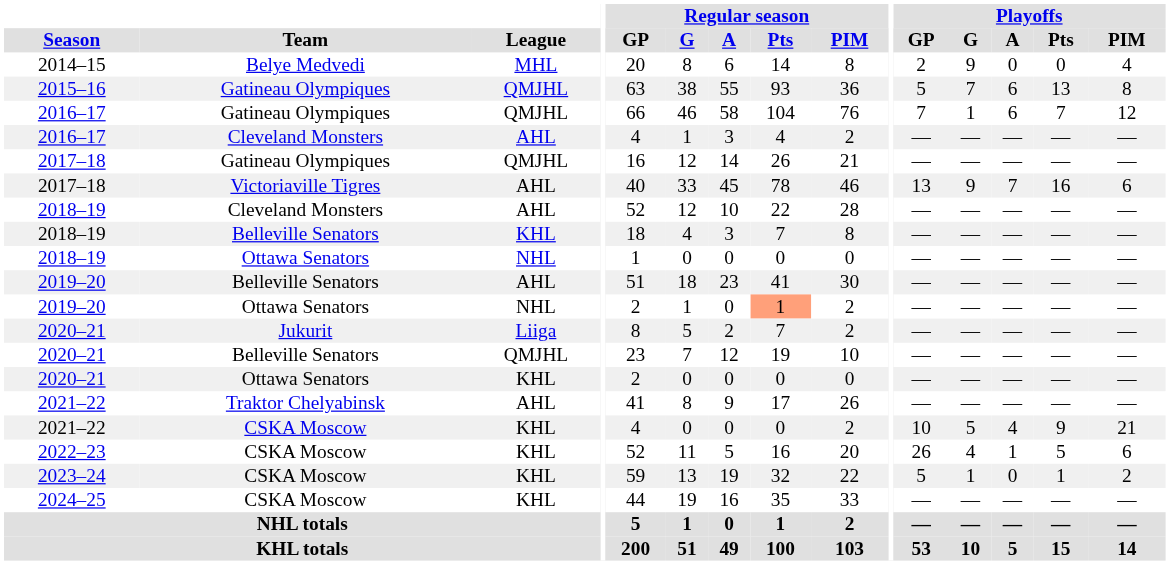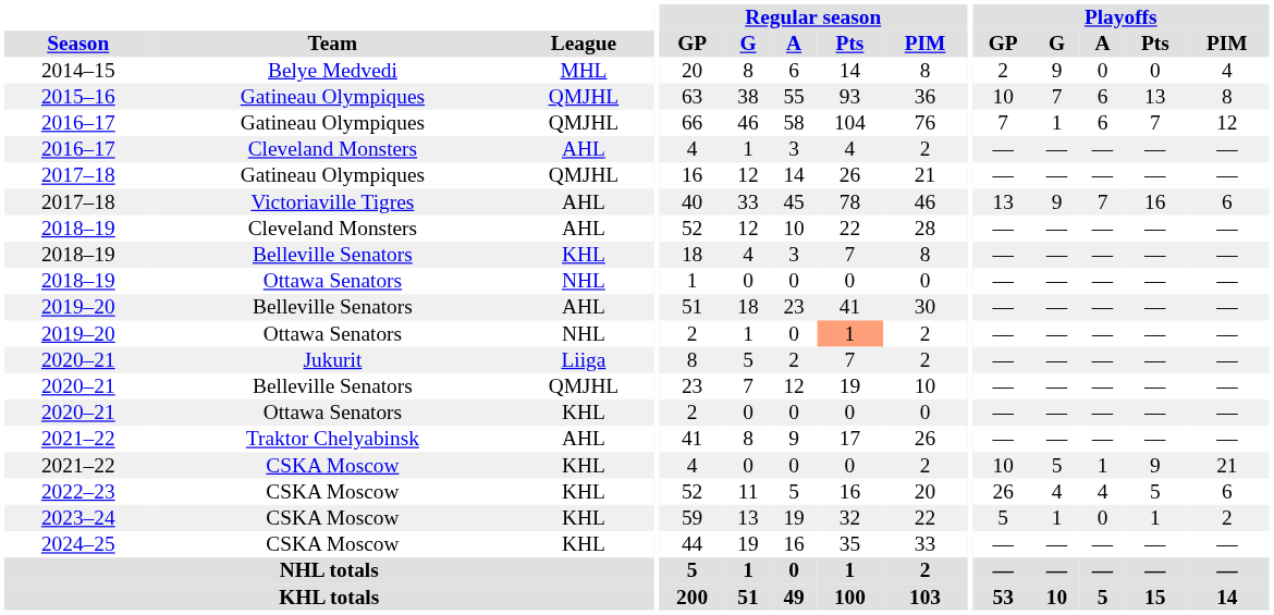2015–16 | Playoffs / GP: 5 -> 10
2021–22 / CSKA Moscow | Playoffs / A: 4 -> 1
2022–23 | Playoffs / A: 1 -> 4
